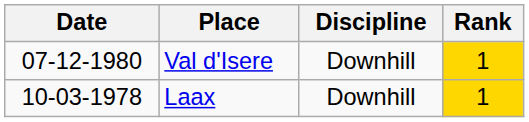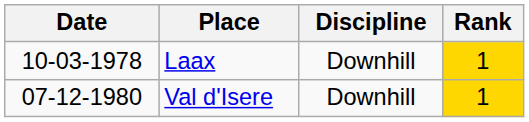rows swapped: Val d'Isere <-> Laax
